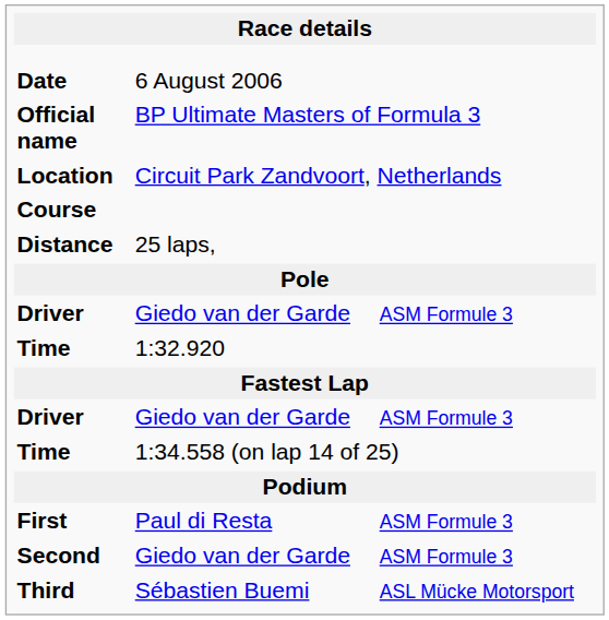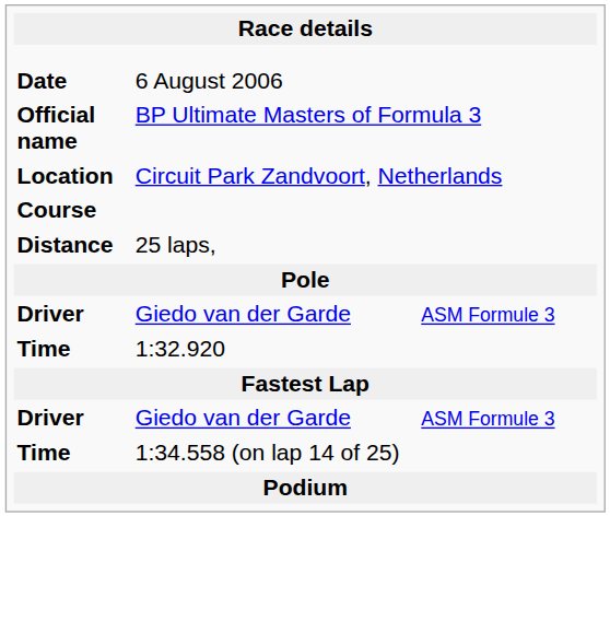- row: First | Paul di Resta | ASM Formule 3
- row: Second | Giedo van der Garde | ASM Formule 3
- row: Third | Sébastien Buemi | ASL Mücke Motorsport
